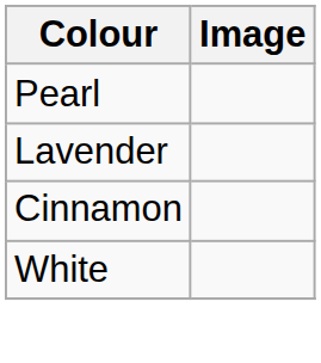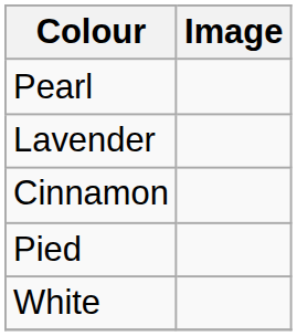+ row: Pied
